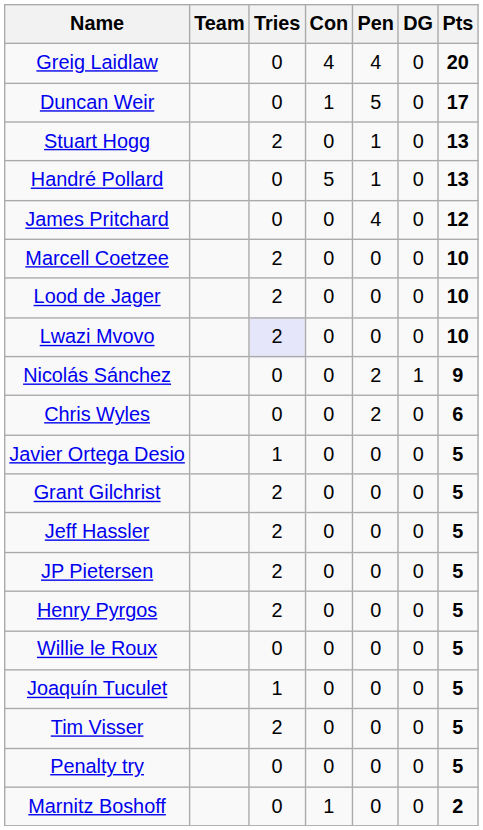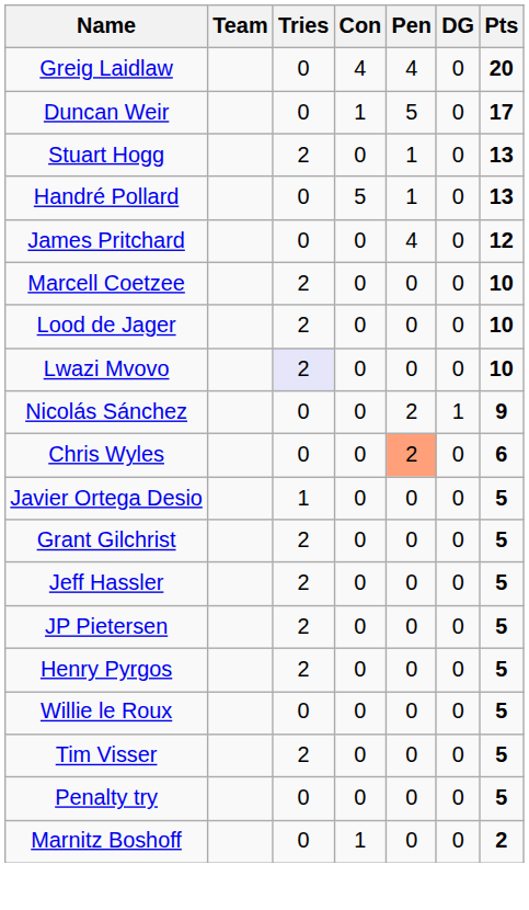Chris Wyles | Pen: no background -> lightsalmon background
- row: Joaquín Tuculet | 1 | 0 | 0 | 0 | 5
